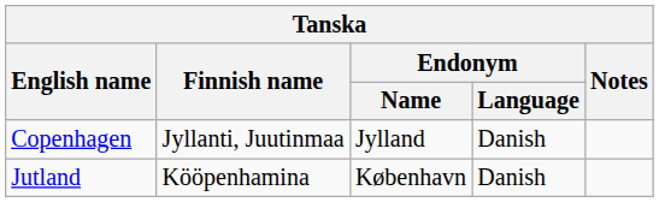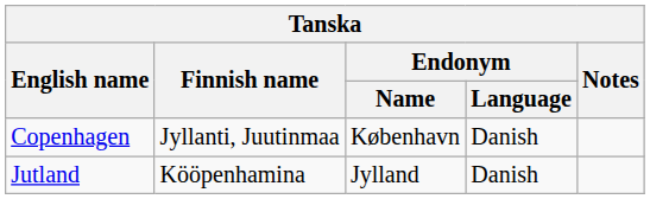Copenhagen | Endonym / Name: Jylland -> København
Jutland | Endonym / Name: København -> Jylland
